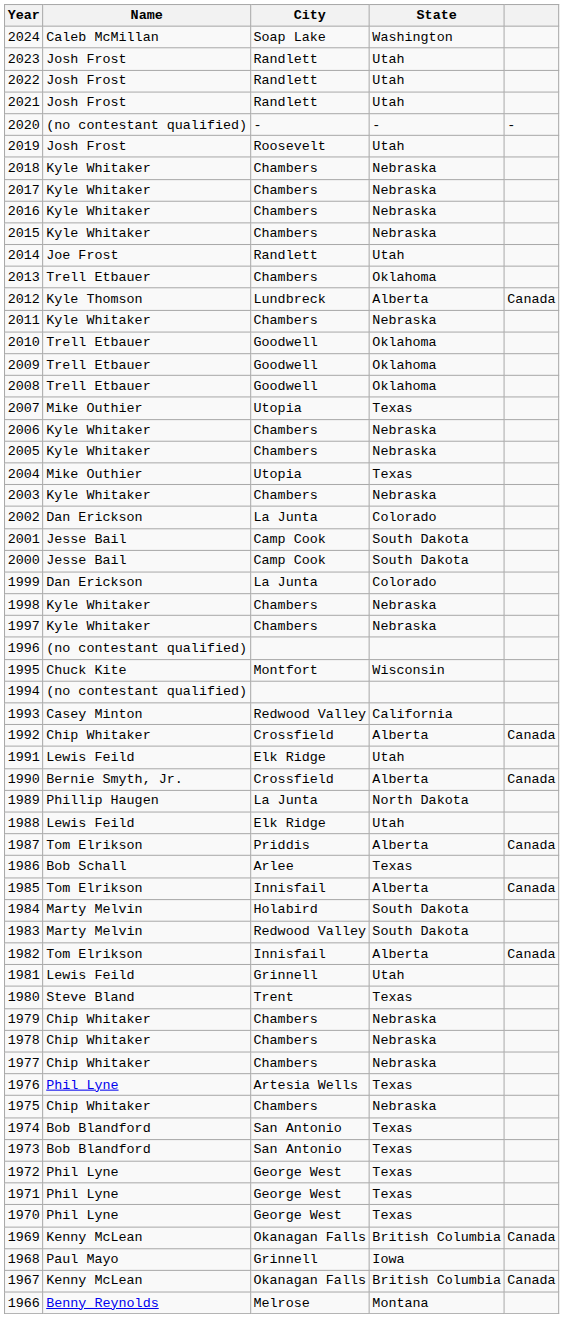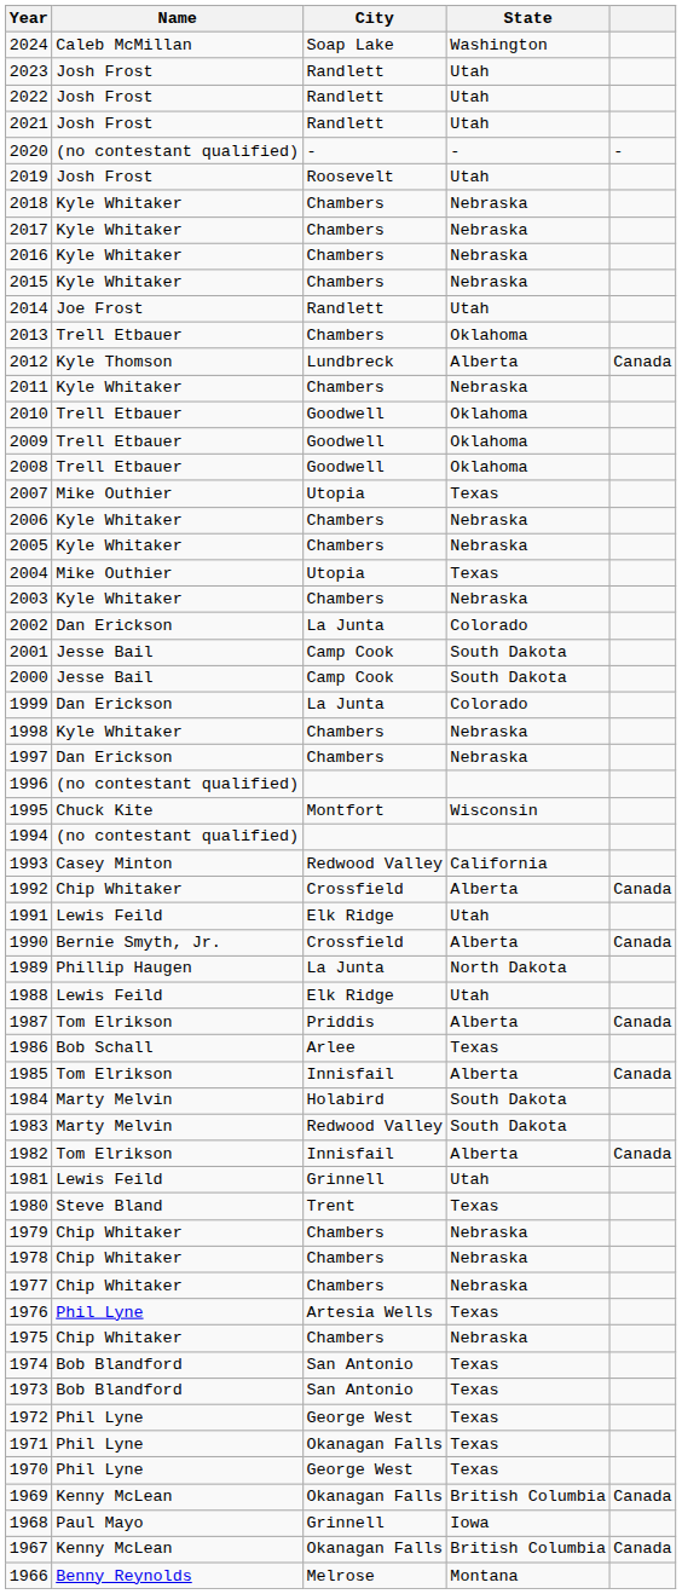1997 | Name: Kyle Whitaker -> Dan Erickson
1971 | City: George West -> Okanagan Falls
